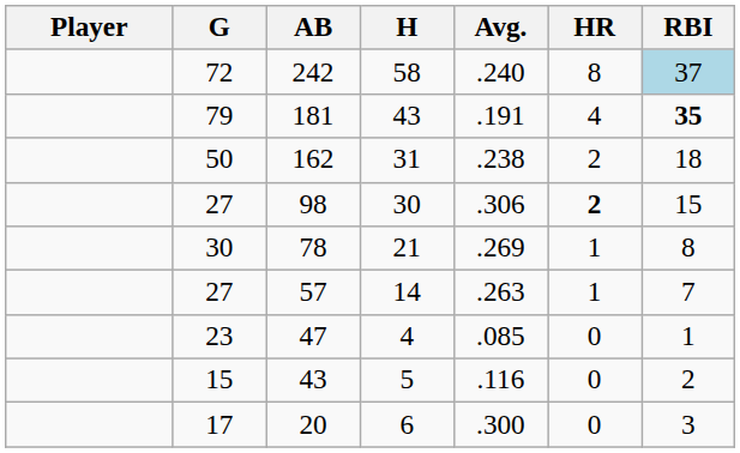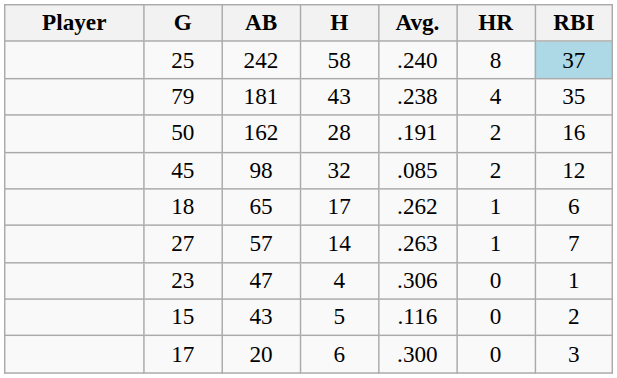242 | G: 72 -> 25
181 | Avg.: .191 -> .238
181 | RBI: bold -> normal
162 | H: 31 -> 28
162 | Avg.: .238 -> .191
162 | RBI: 18 -> 16
98 | G: 27 -> 45
98 | H: 30 -> 32
98 | Avg.: .306 -> .085
98 | HR: bold -> normal
98 | RBI: 15 -> 12
- row: 30 | 78 | 21 | .269 | 1 | 8
+ row: 18 | 65 | 17 | .262 | 1 | 6
47 | Avg.: .085 -> .306
